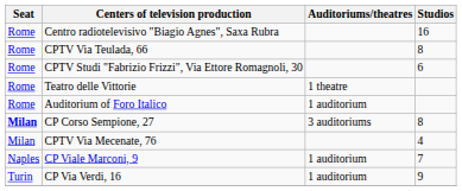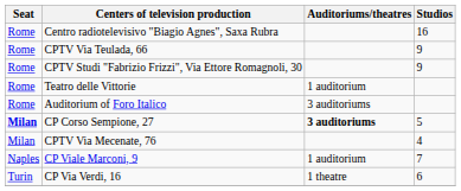CPTV Via Teulada, 66 | Studios: 8 -> 9
CPTV Studi "Fabrizio Frizzi", Via Ettore Romagnoli, 30 | Studios: 6 -> 9
Teatro delle Vittorie | Auditoriums/theatres: 1 theatre -> 1 auditorium
Auditorium of Foro Italico | Auditoriums/theatres: 1 auditorium -> 3 auditoriums
CP Corso Sempione, 27 | Auditoriums/theatres: normal -> bold
CP Corso Sempione, 27 | Studios: 8 -> 5
CP Via Verdi, 16 | Auditoriums/theatres: 1 auditorium -> 1 theatre
CP Via Verdi, 16 | Studios: 9 -> 6
